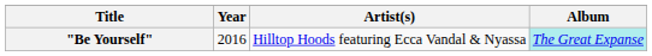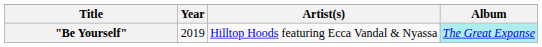"Be Yourself" | Year: 2016 -> 2019
